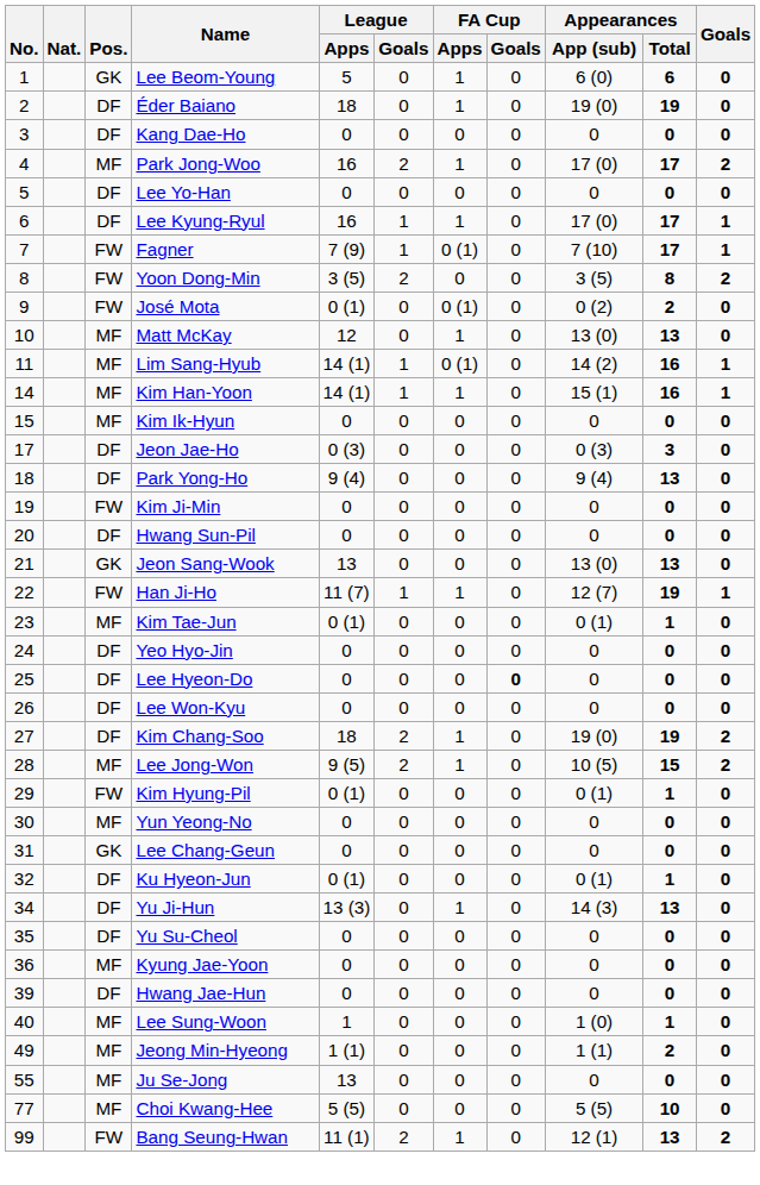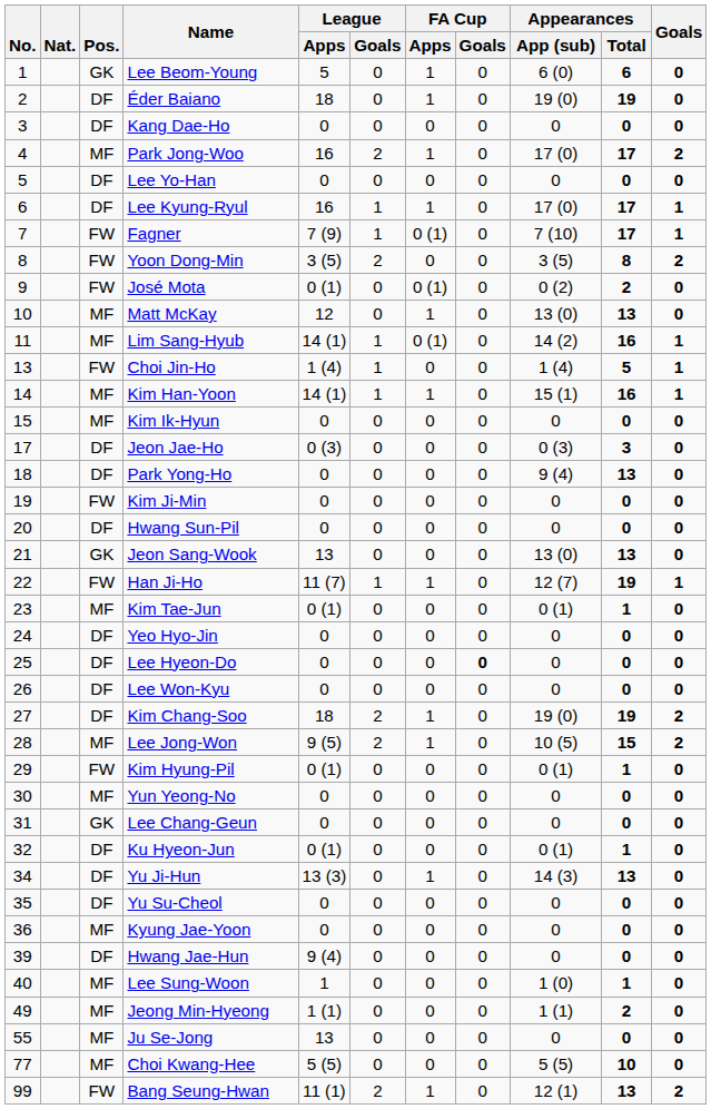+ row: 13 | FW | Choi Jin-Ho | 1 (4) | 1 | 0 | 0 | 1 (4) | 5 | 1
Park Yong-Ho | League / Apps: 9 (4) -> 0
Hwang Jae-Hun | League / Apps: 0 -> 9 (4)
